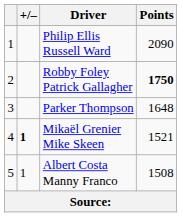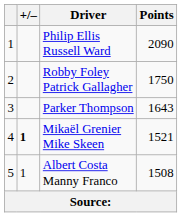Robby Foley Patrick Gallagher | Points: bold -> normal
Parker Thompson | Points: 1648 -> 1643
